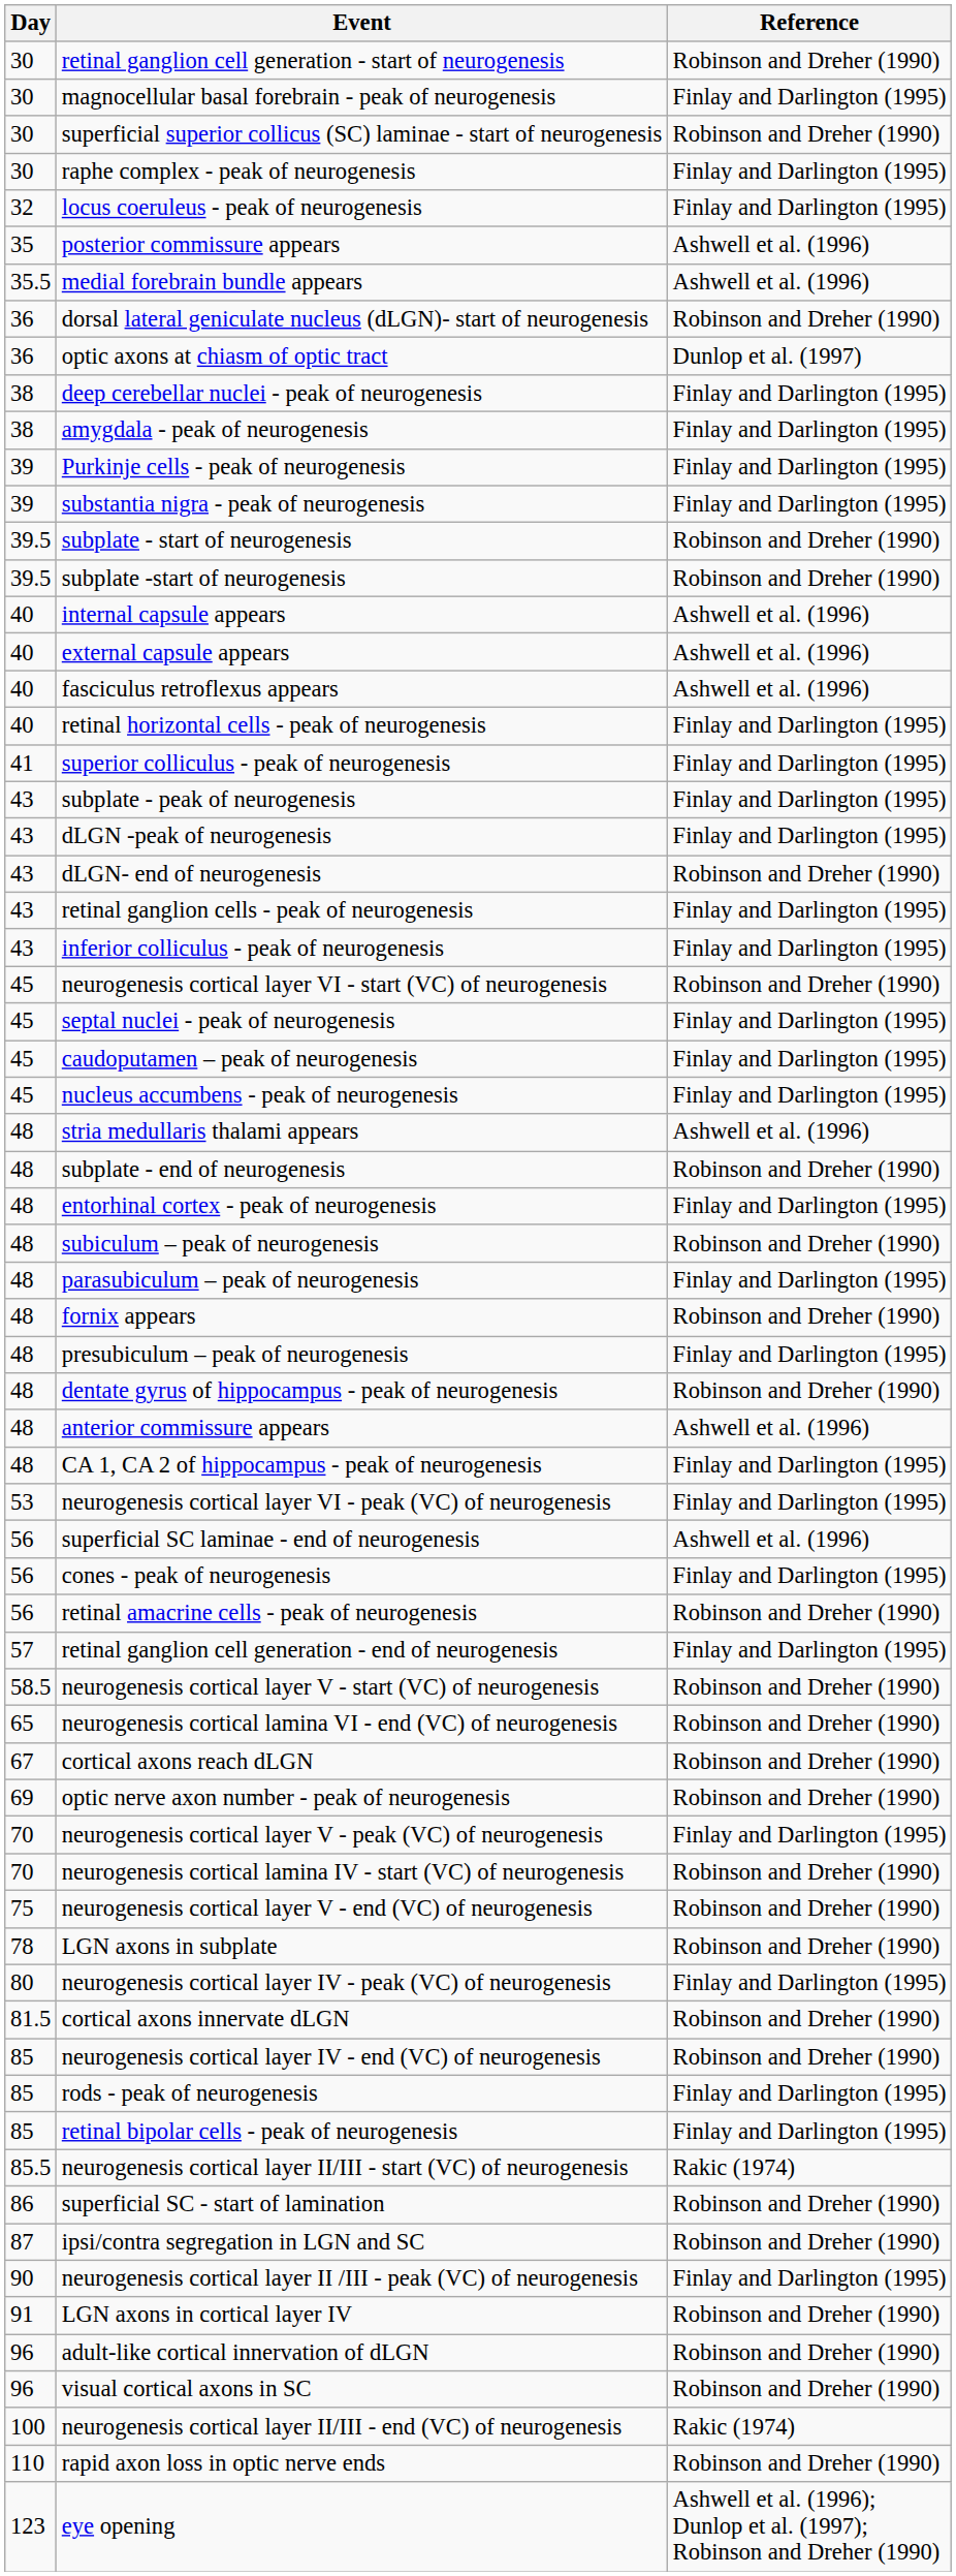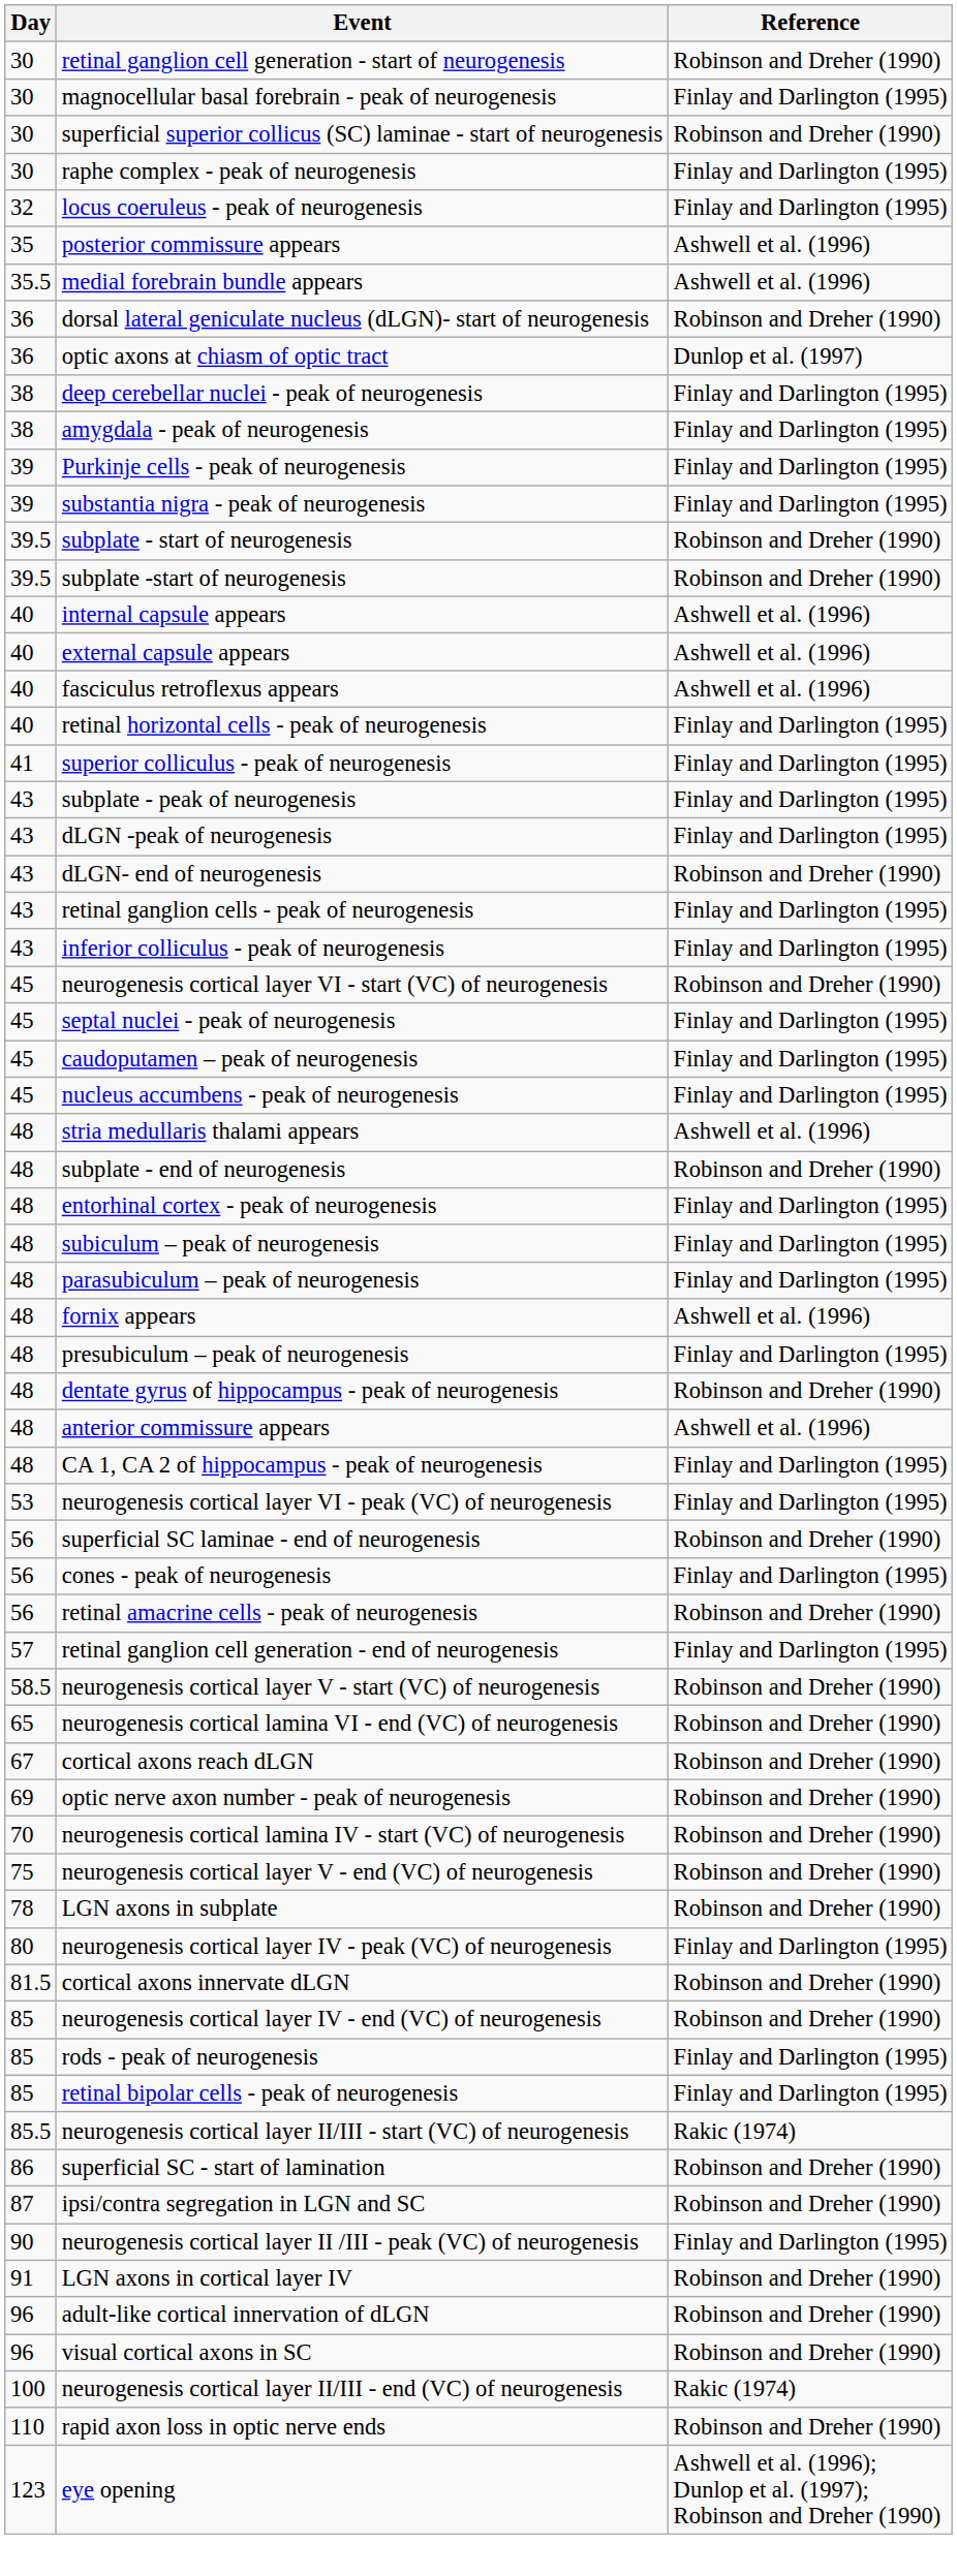subiculum – peak of neurogenesis | Reference: Robinson and Dreher (1990) -> Finlay and Darlington (1995)
fornix appears | Reference: Robinson and Dreher (1990) -> Ashwell et al. (1996)
superficial SC laminae - end of neurogenesis | Reference: Ashwell et al. (1996) -> Robinson and Dreher (1990)
- row: 70 | neurogenesis cortical layer V - peak (VC) of neurogenesis | Finlay and Darlington (1995)
